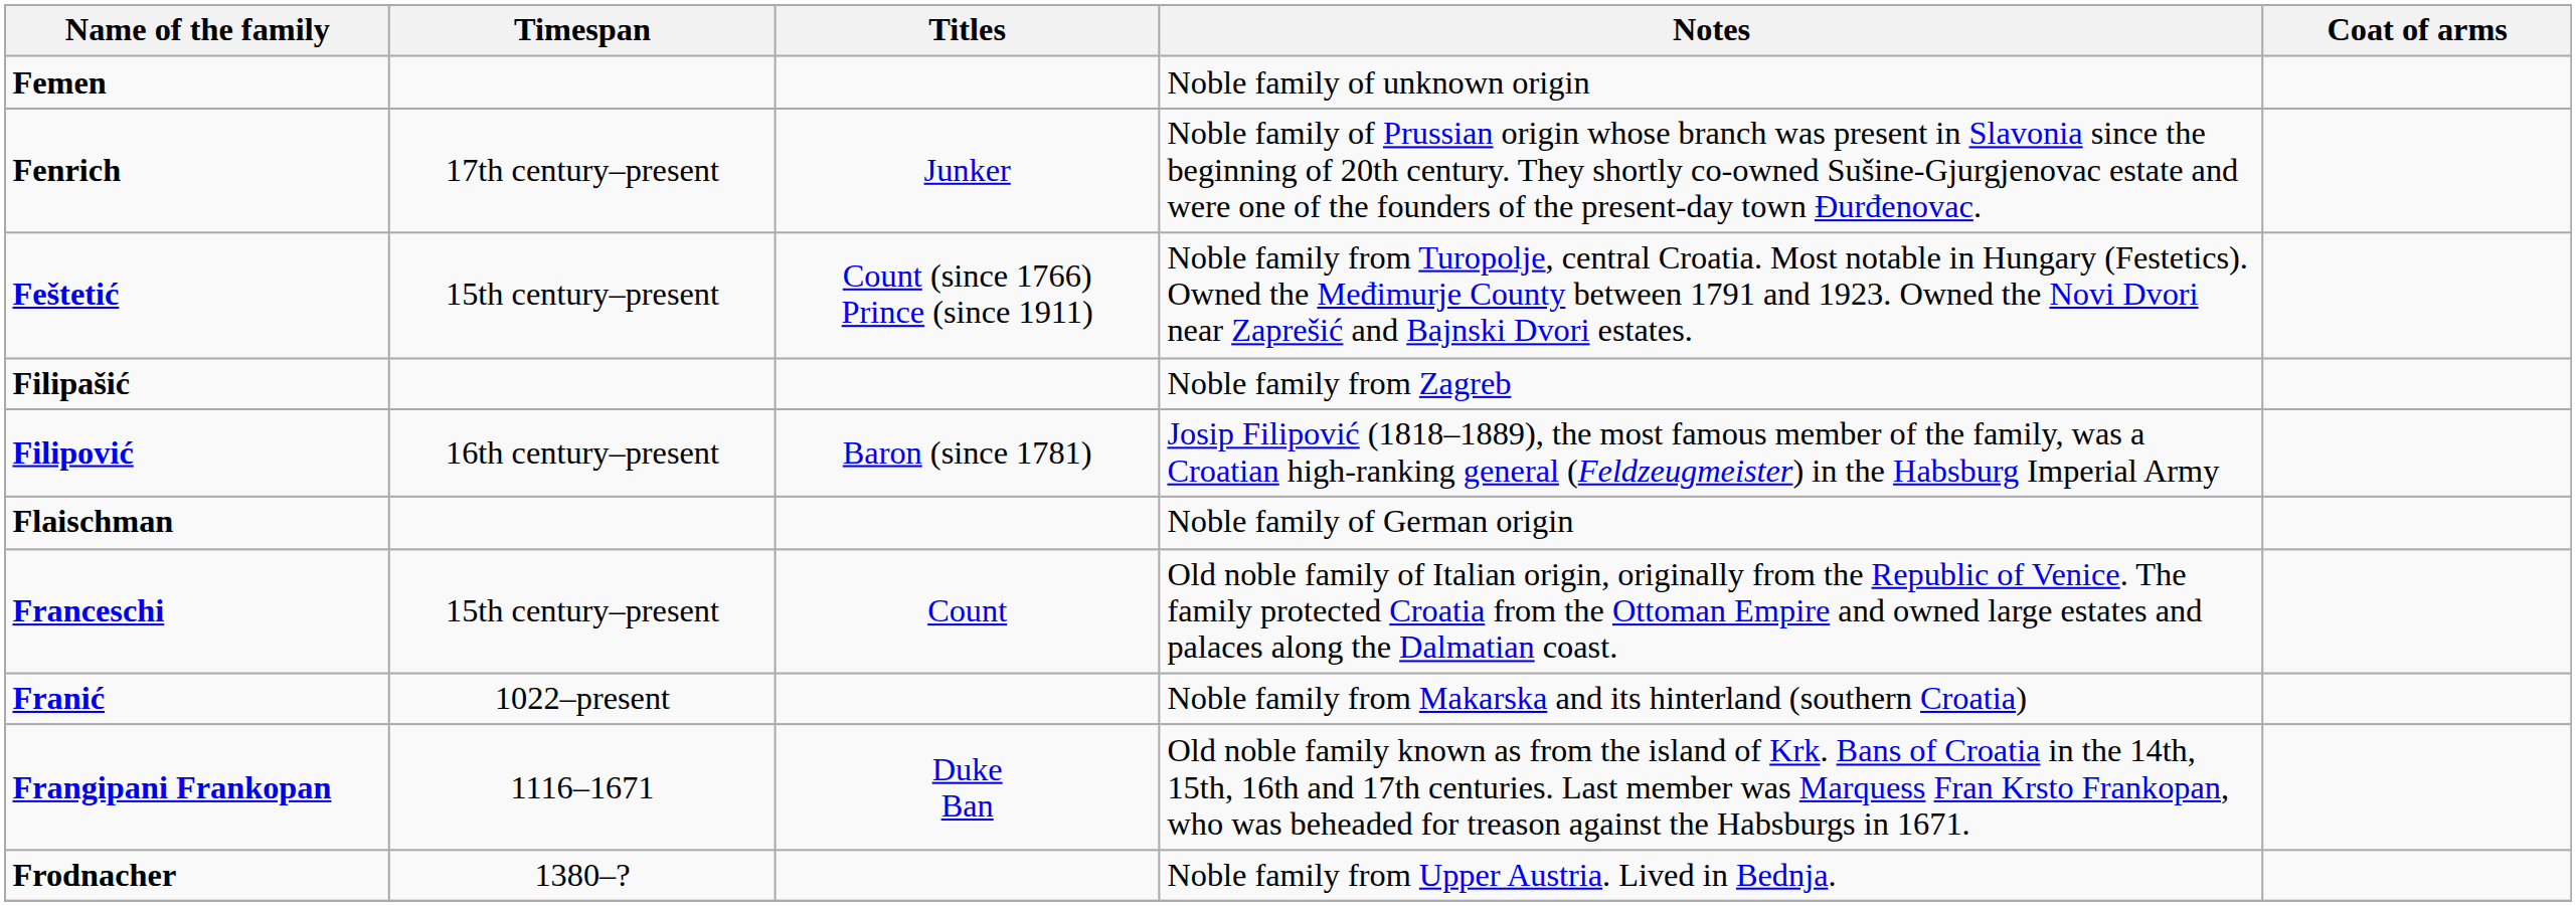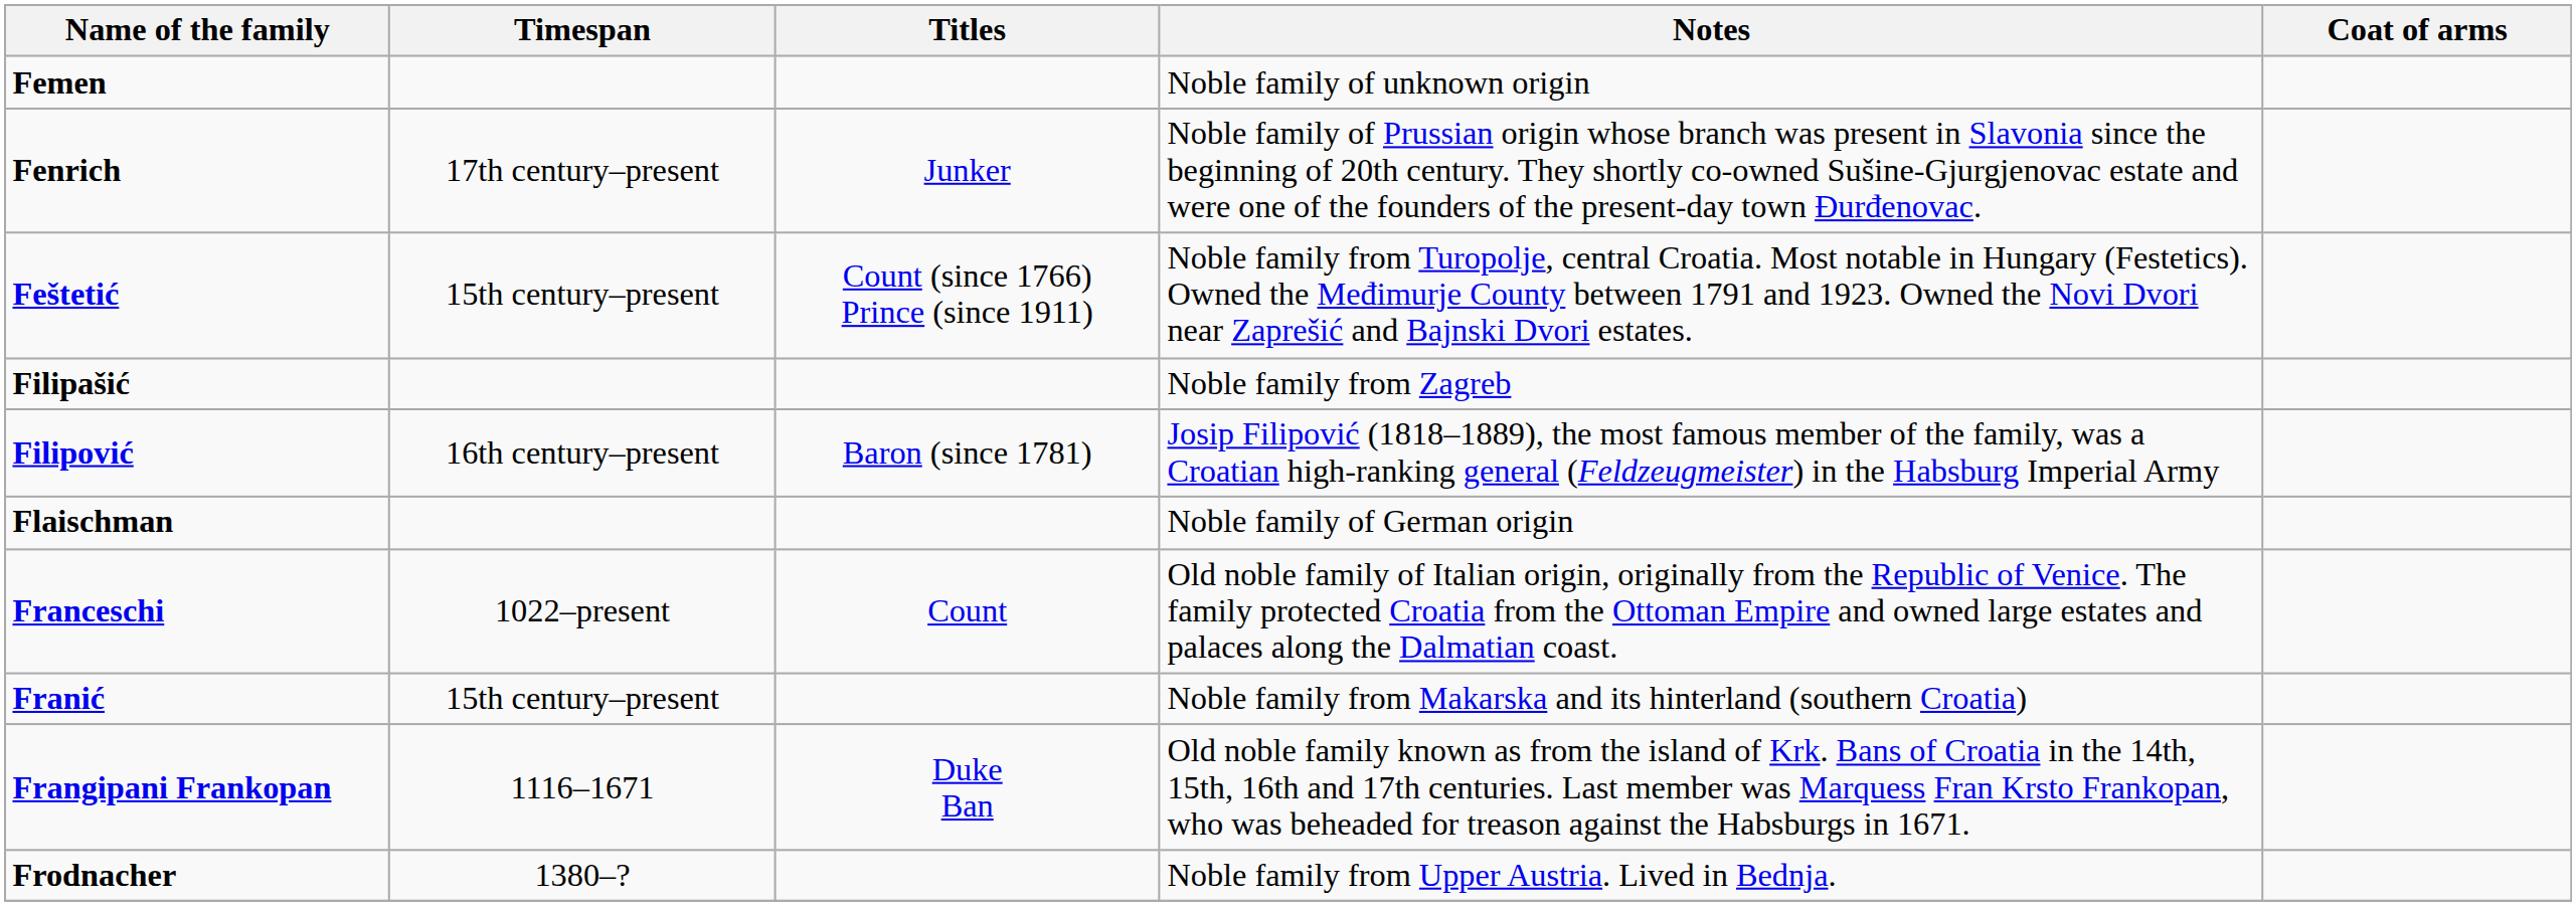Franceschi | Timespan: 15th century–present -> 1022–present
Franić | Timespan: 1022–present -> 15th century–present
